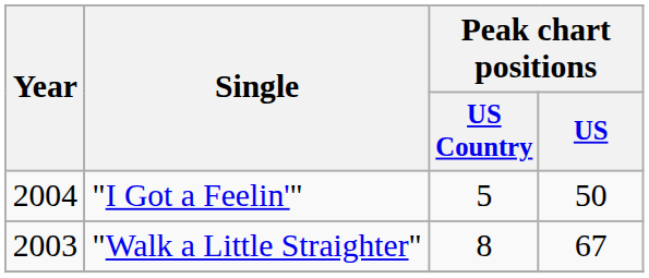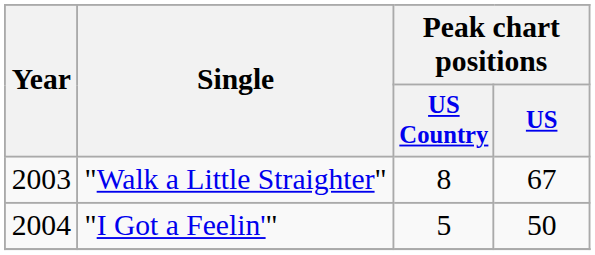rows swapped: "Walk a Little Straighter" <-> "I Got a Feelin'"
